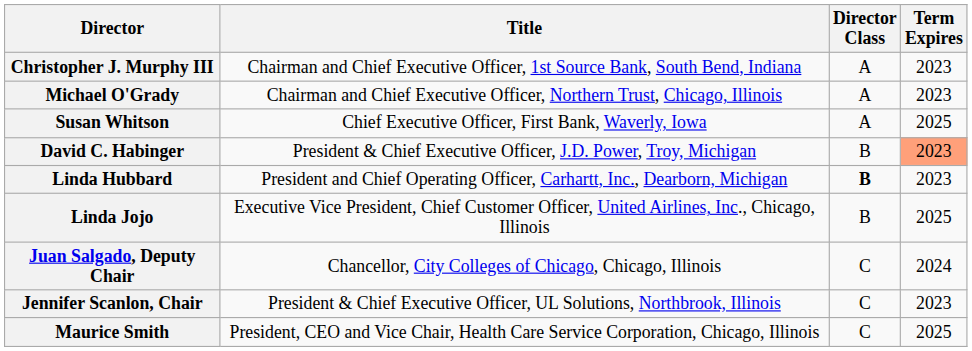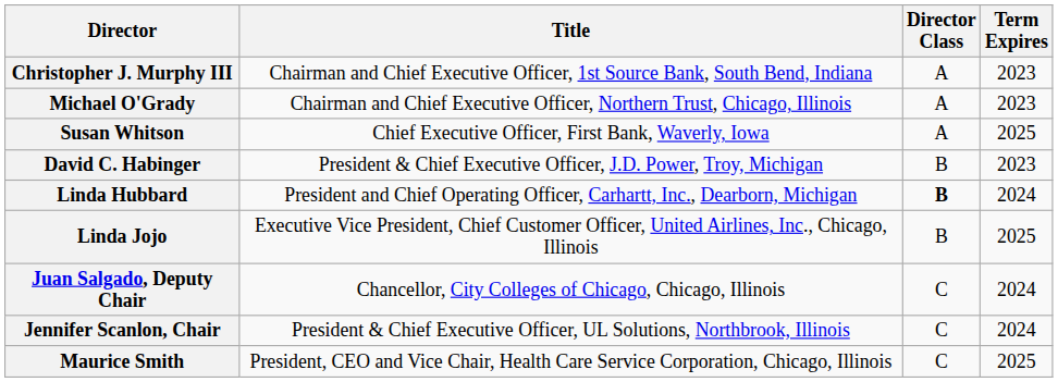David C. Habinger | Term Expires: lightsalmon background -> no background
Linda Hubbard | Term Expires: 2023 -> 2024
Jennifer Scanlon, Chair | Term Expires: 2023 -> 2024
